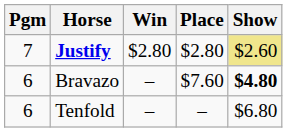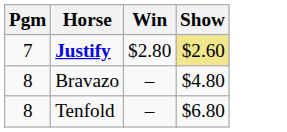- column: Place | $2.80 | $7.60 | –
Bravazo | Pgm: 6 -> 8
Bravazo | Show: bold -> normal
Tenfold | Pgm: 6 -> 8
